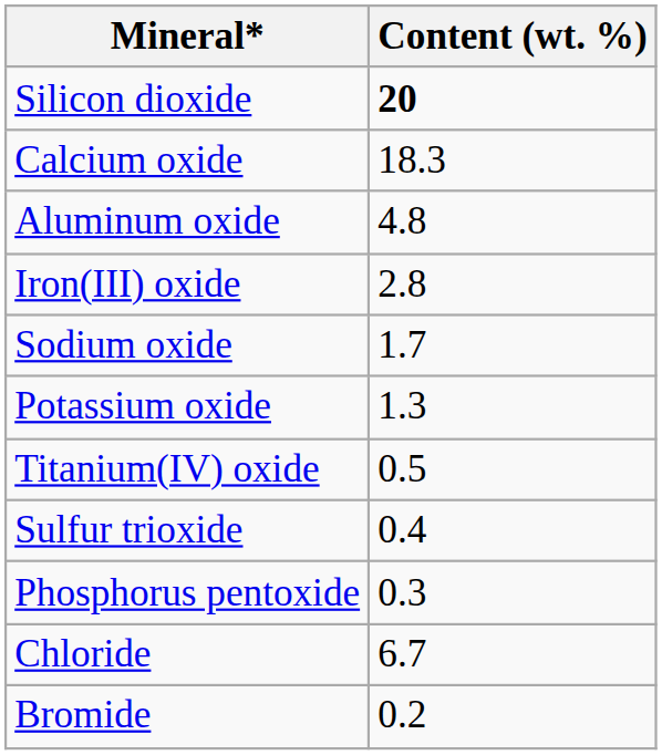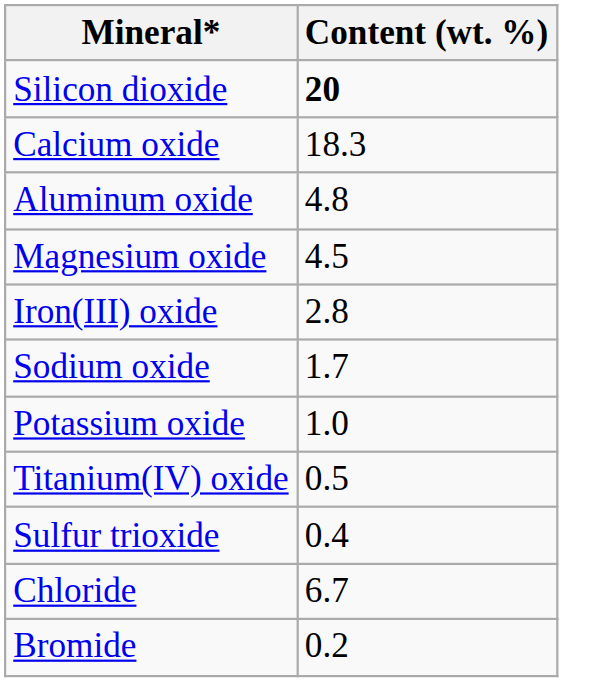+ row: Magnesium oxide | 4.5
Potassium oxide | Content (wt. %): 1.3 -> 1.0
- row: Phosphorus pentoxide | 0.3
